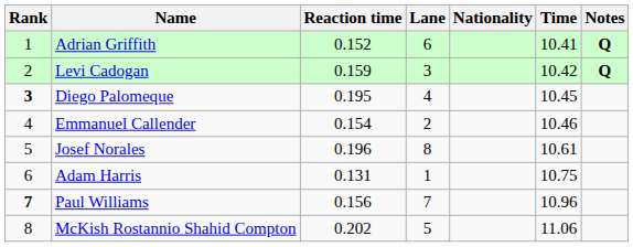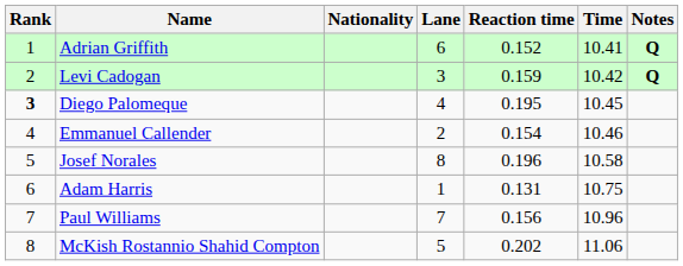columns swapped: Nationality <-> Reaction time
Josef Norales | Time: 10.61 -> 10.58
Paul Williams | Rank: bold -> normal
